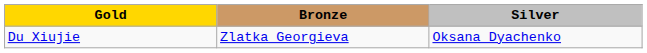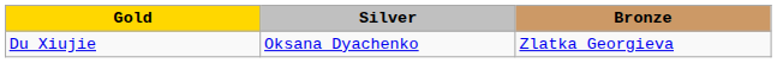columns swapped: Silver <-> Bronze
